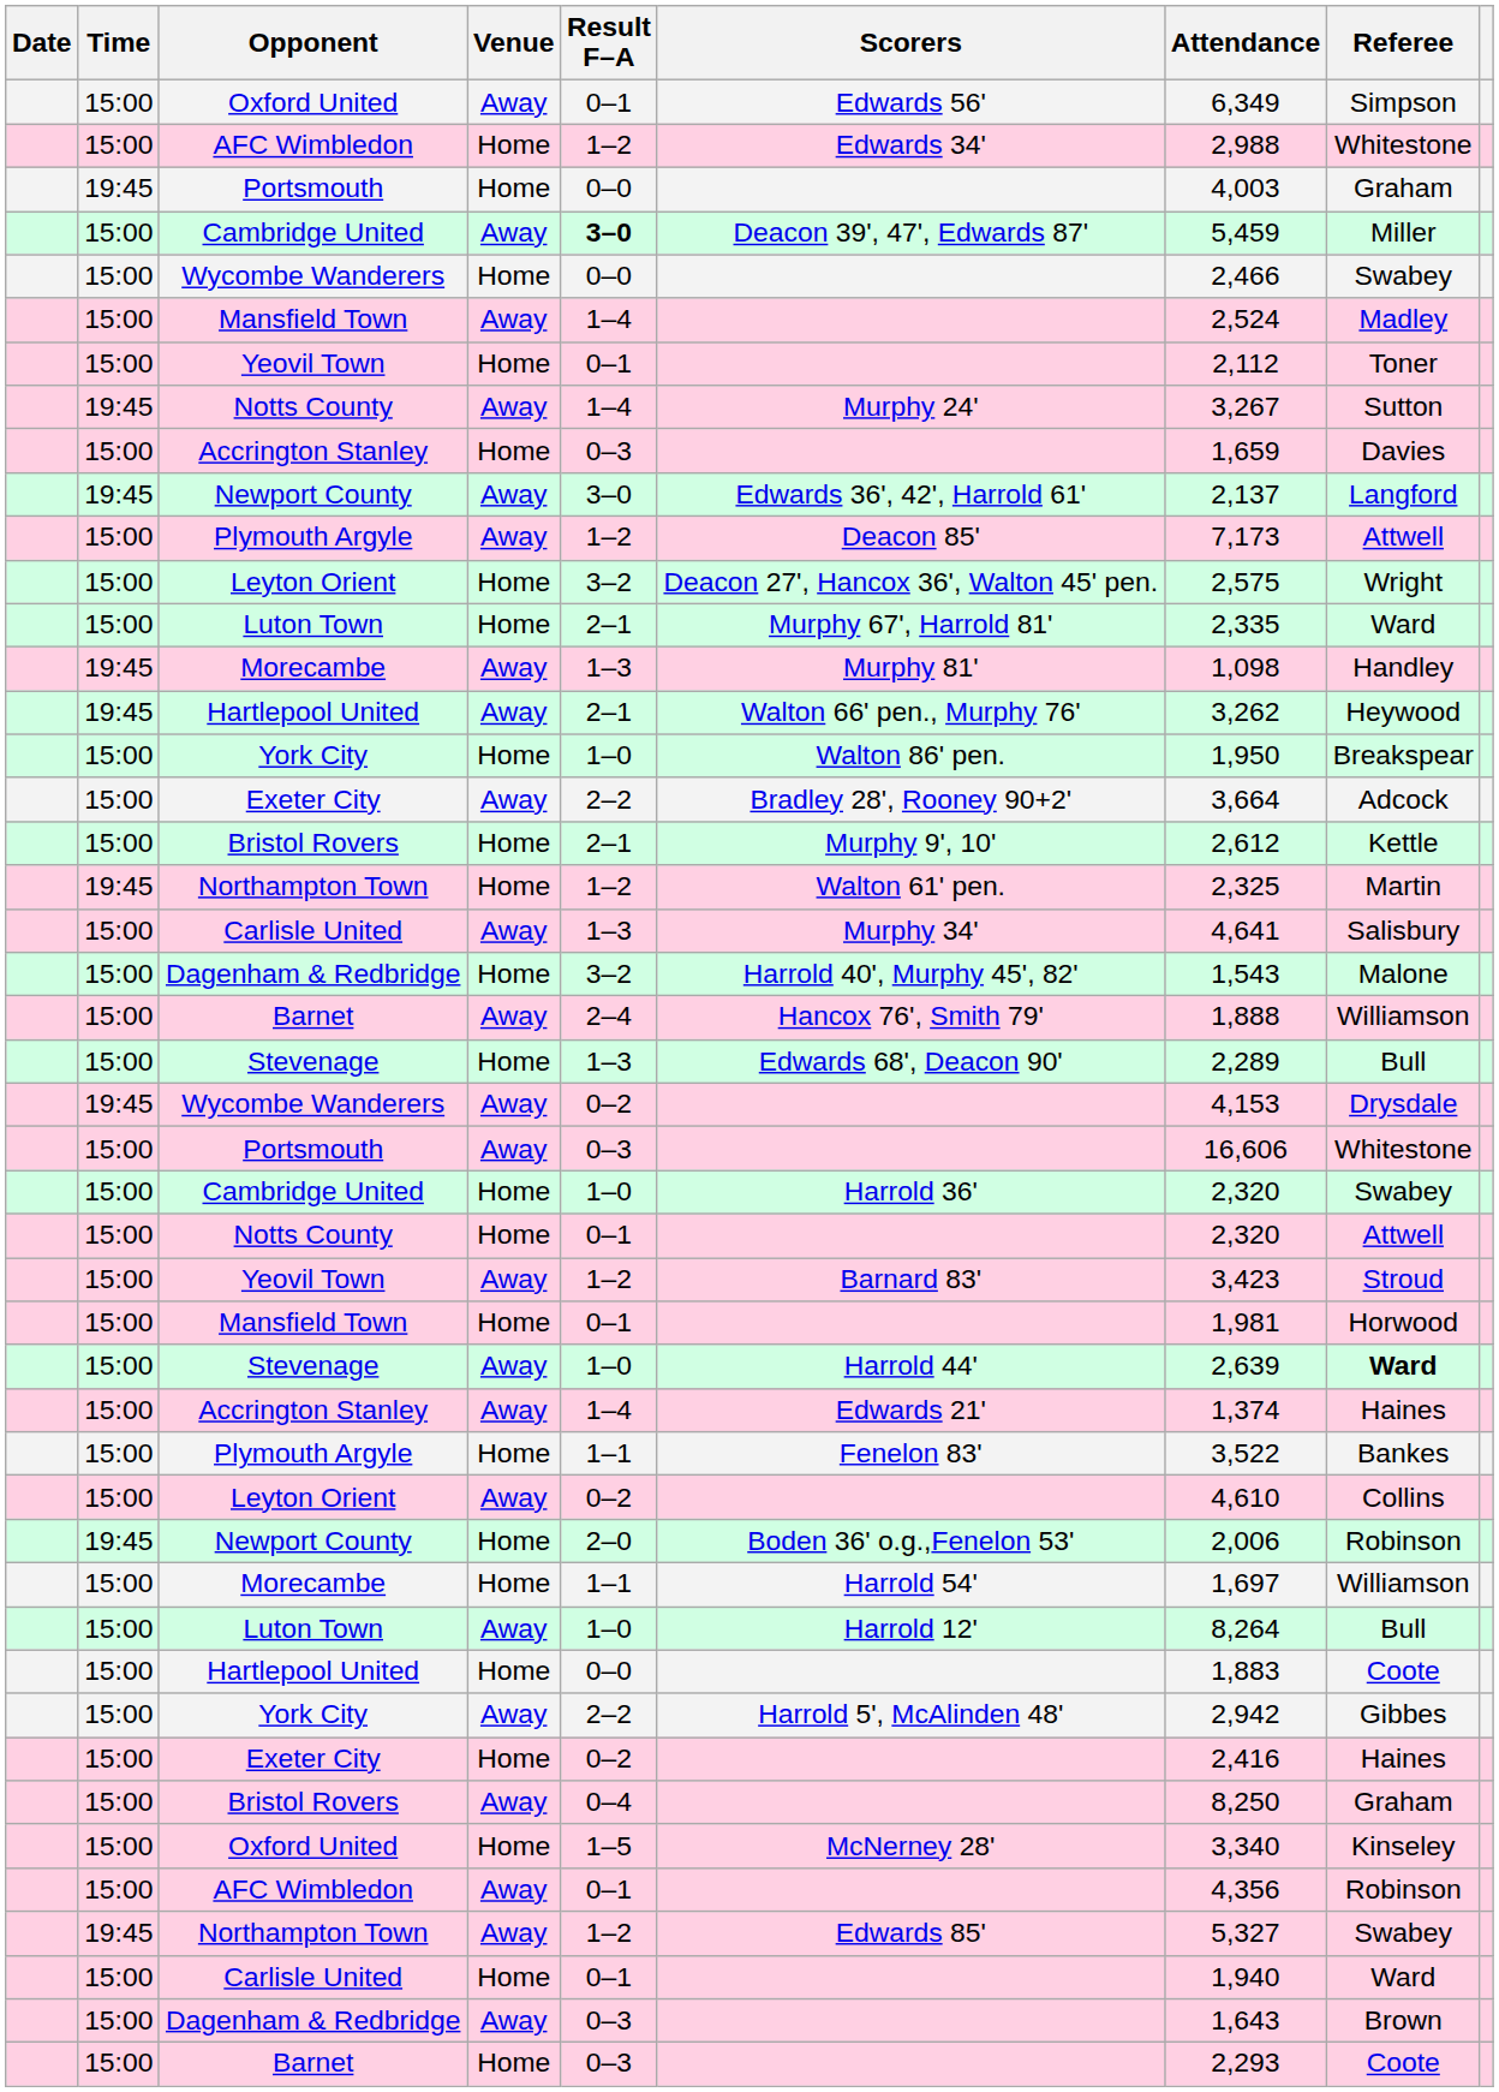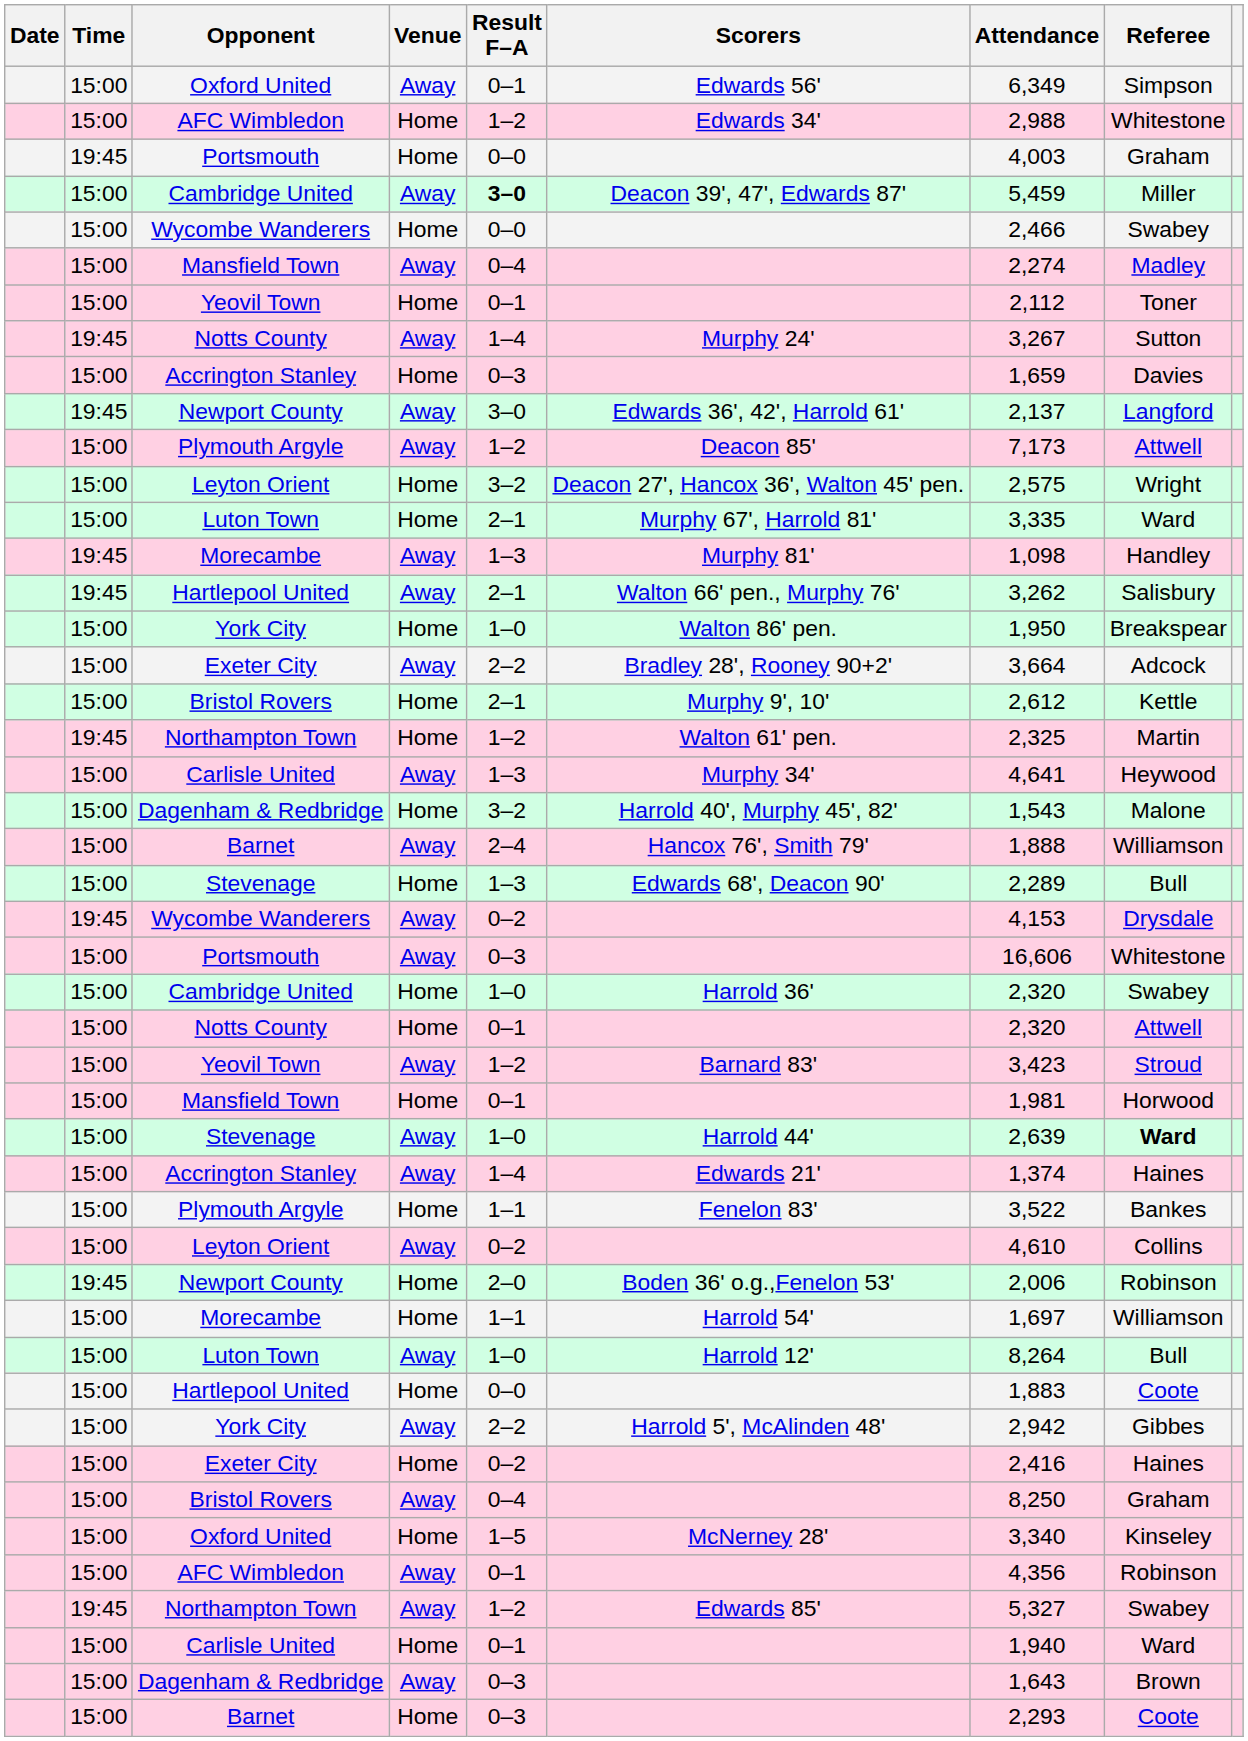Mansfield Town / Away | Result F–A: 1–4 -> 0–4
Mansfield Town / Away | Attendance: 2,524 -> 2,274
Luton Town / Home | Attendance: 2,335 -> 3,335
Hartlepool United / Away | Referee: Heywood -> Salisbury
Carlisle United / Away | Referee: Salisbury -> Heywood
